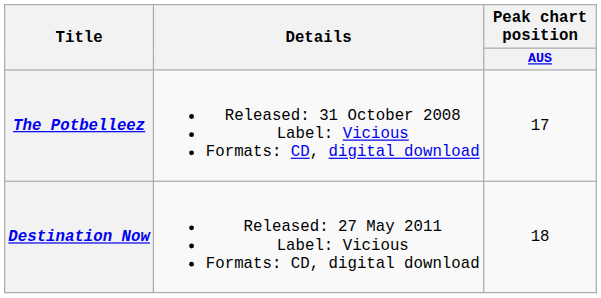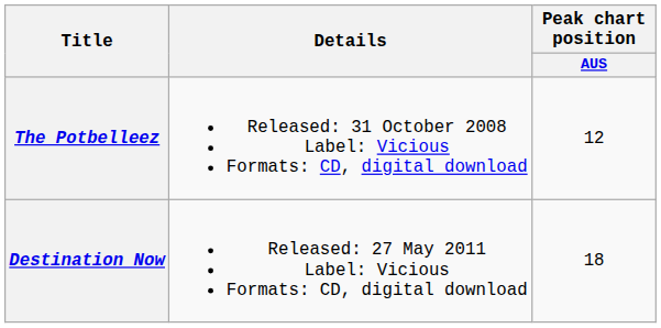The Potbelleez | Peak chart position / AUS: 17 -> 12
